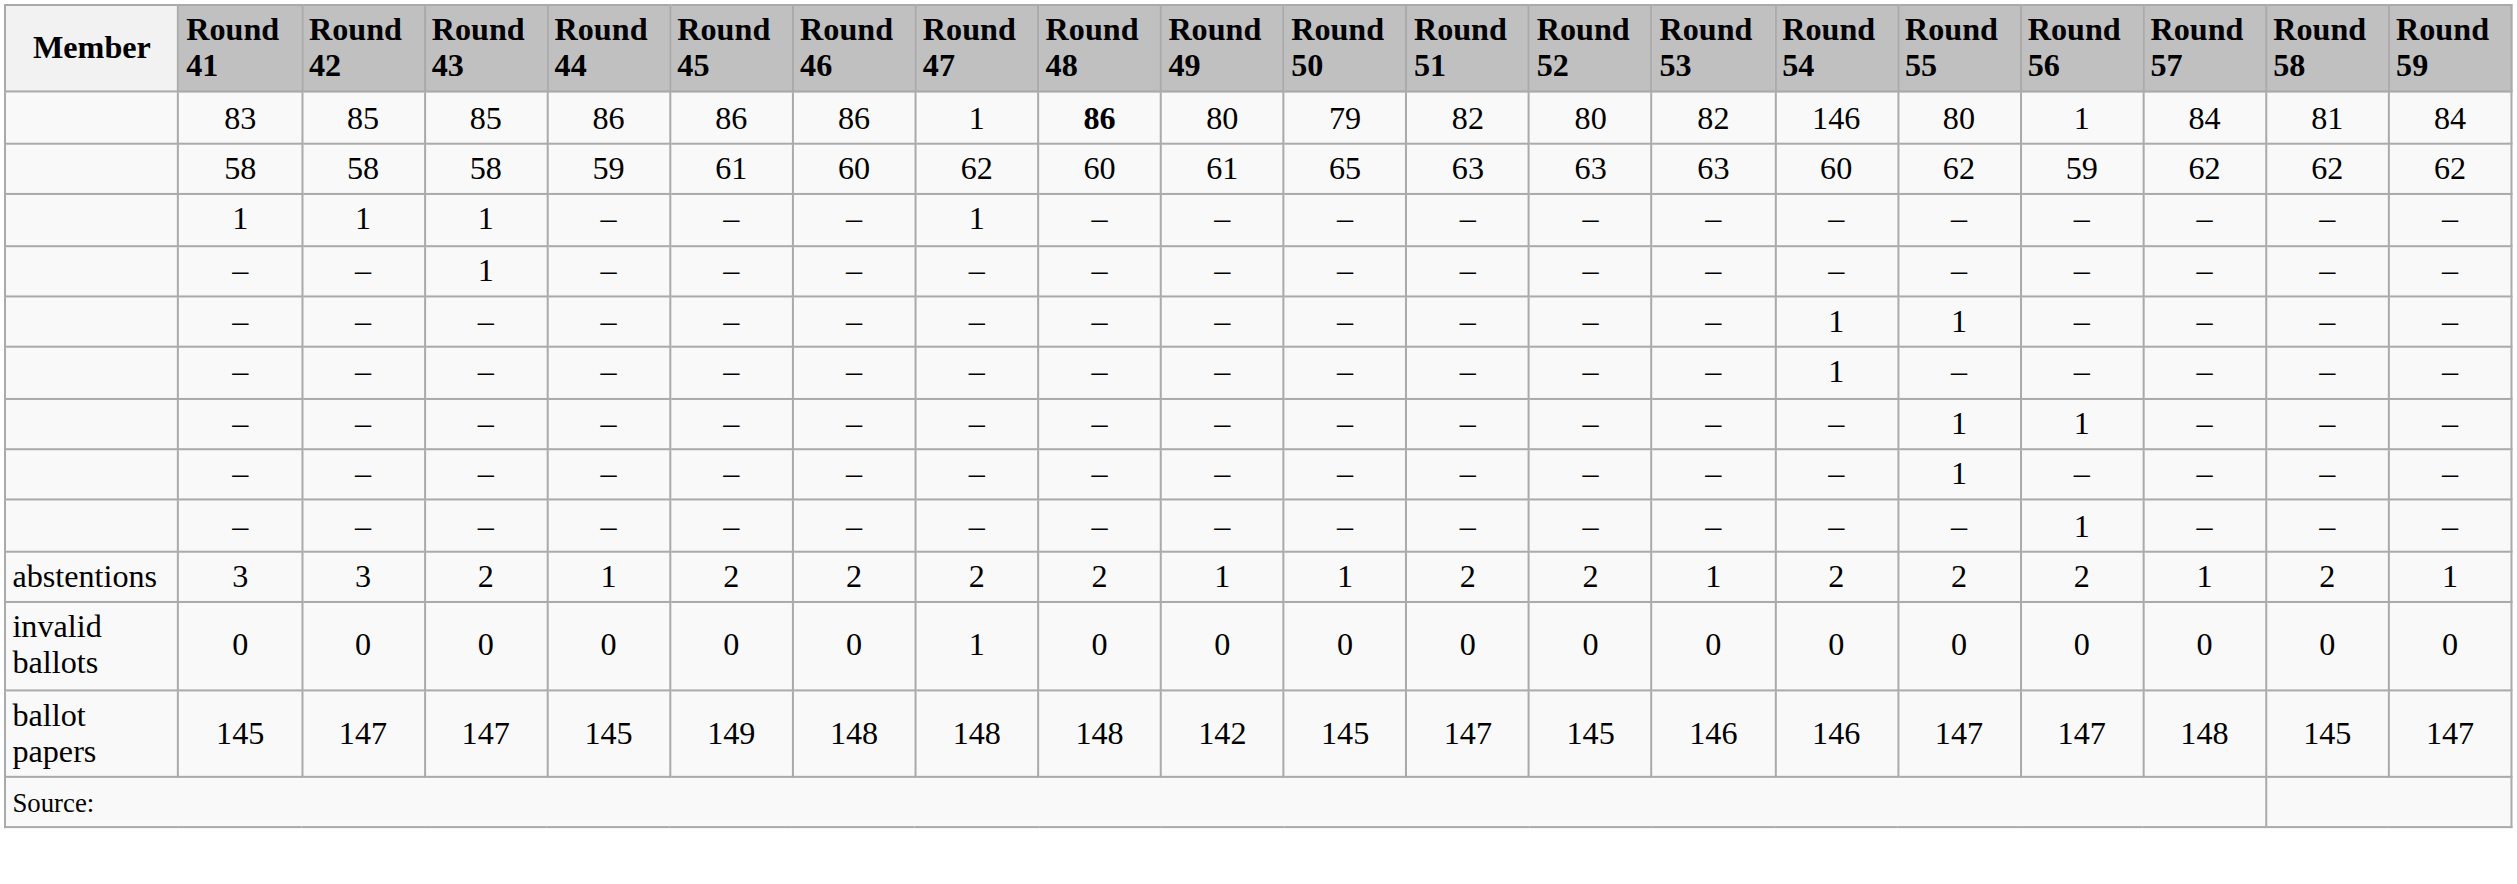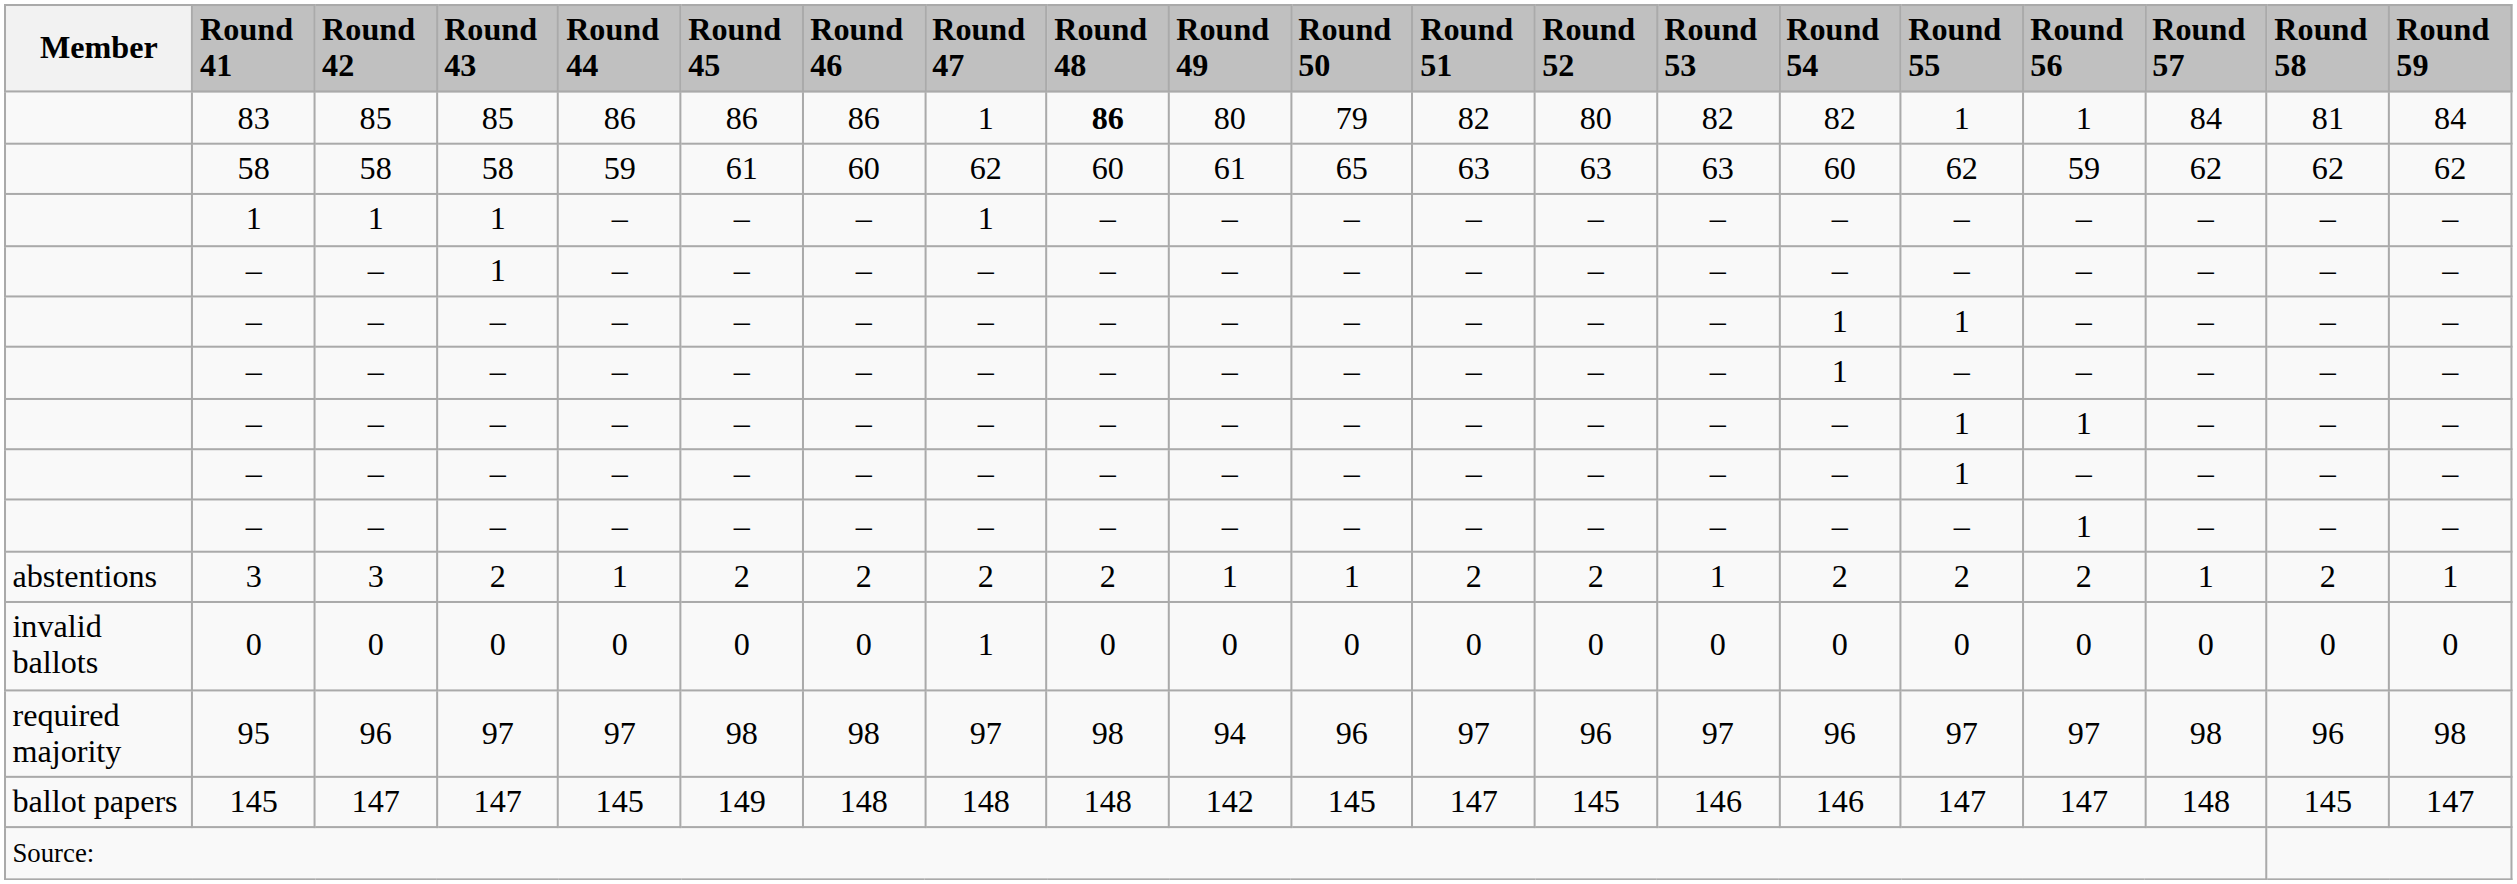83 | Round 54: 146 -> 82
83 | Round 55: 80 -> 1
+ row: required majority | 95 | 96 | 97 | 97 | 98 | 98 | 97 | 98 | 94 | 96 | 97 | 96 | 97 | 96 | 97 | 97 | 98 | 96 | 98
